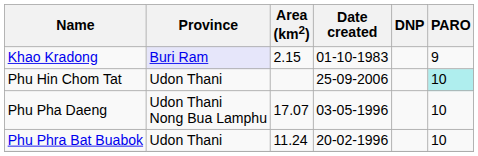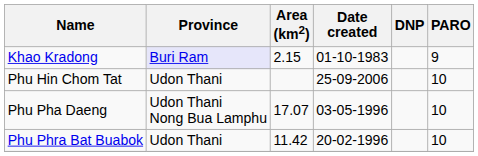Phu Hin Chom Tat | PARO: paleturquoise background -> no background
Phu Phra Bat Buabok | Area (km2): 11.24 -> 11.42
